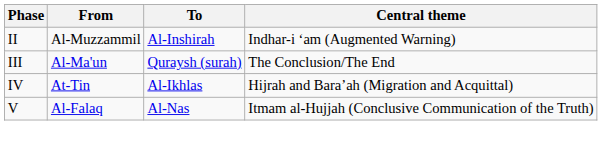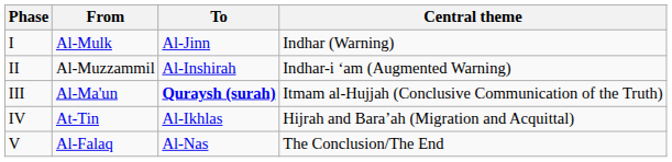+ row: I | Al-Mulk | Al-Jinn | Indhar (Warning)
III | To: normal -> bold
III | Central theme: The Conclusion/The End -> Itmam al-Hujjah (Conclusive Communication of the Truth)
V | Central theme: Itmam al-Hujjah (Conclusive Communication of the Truth) -> The Conclusion/The End
